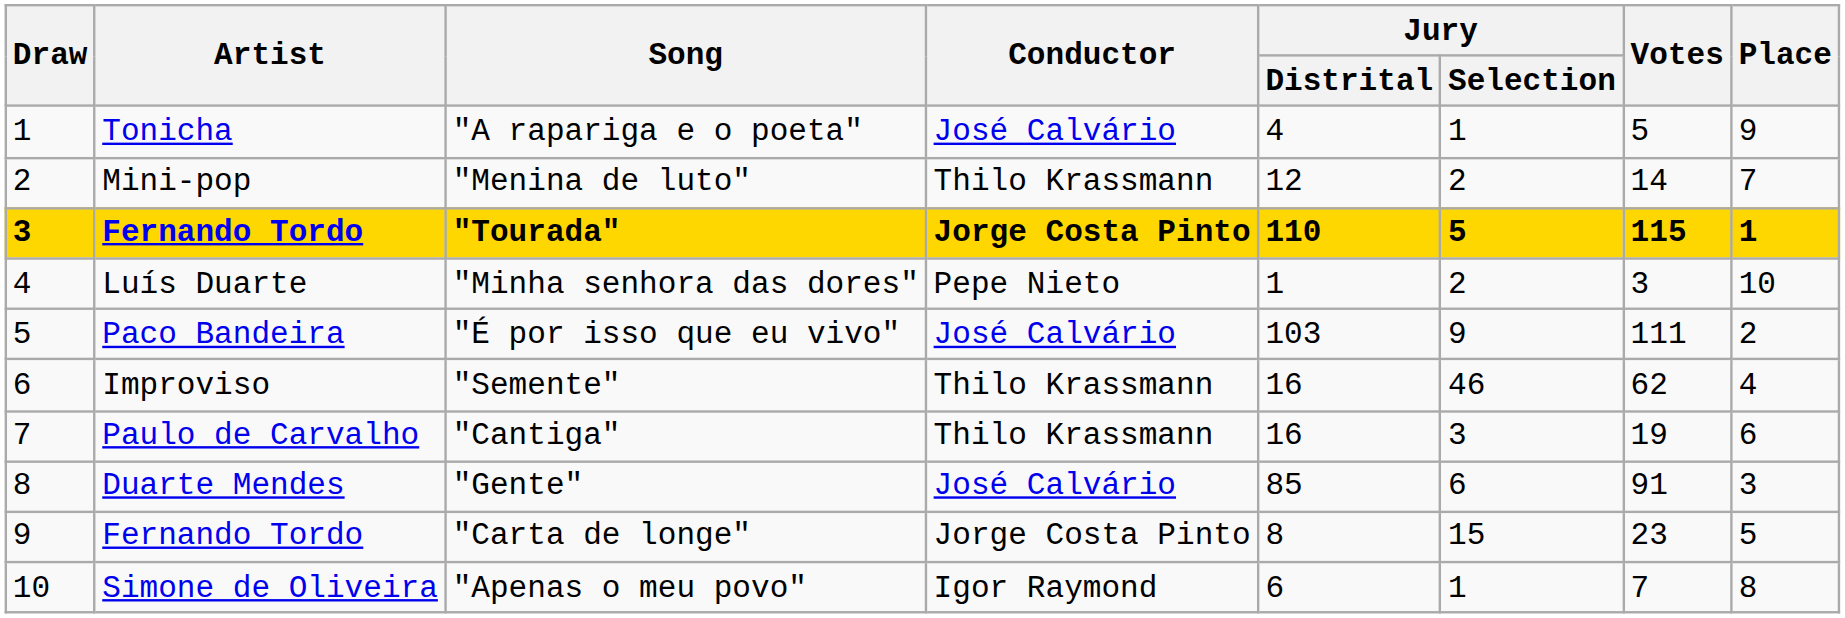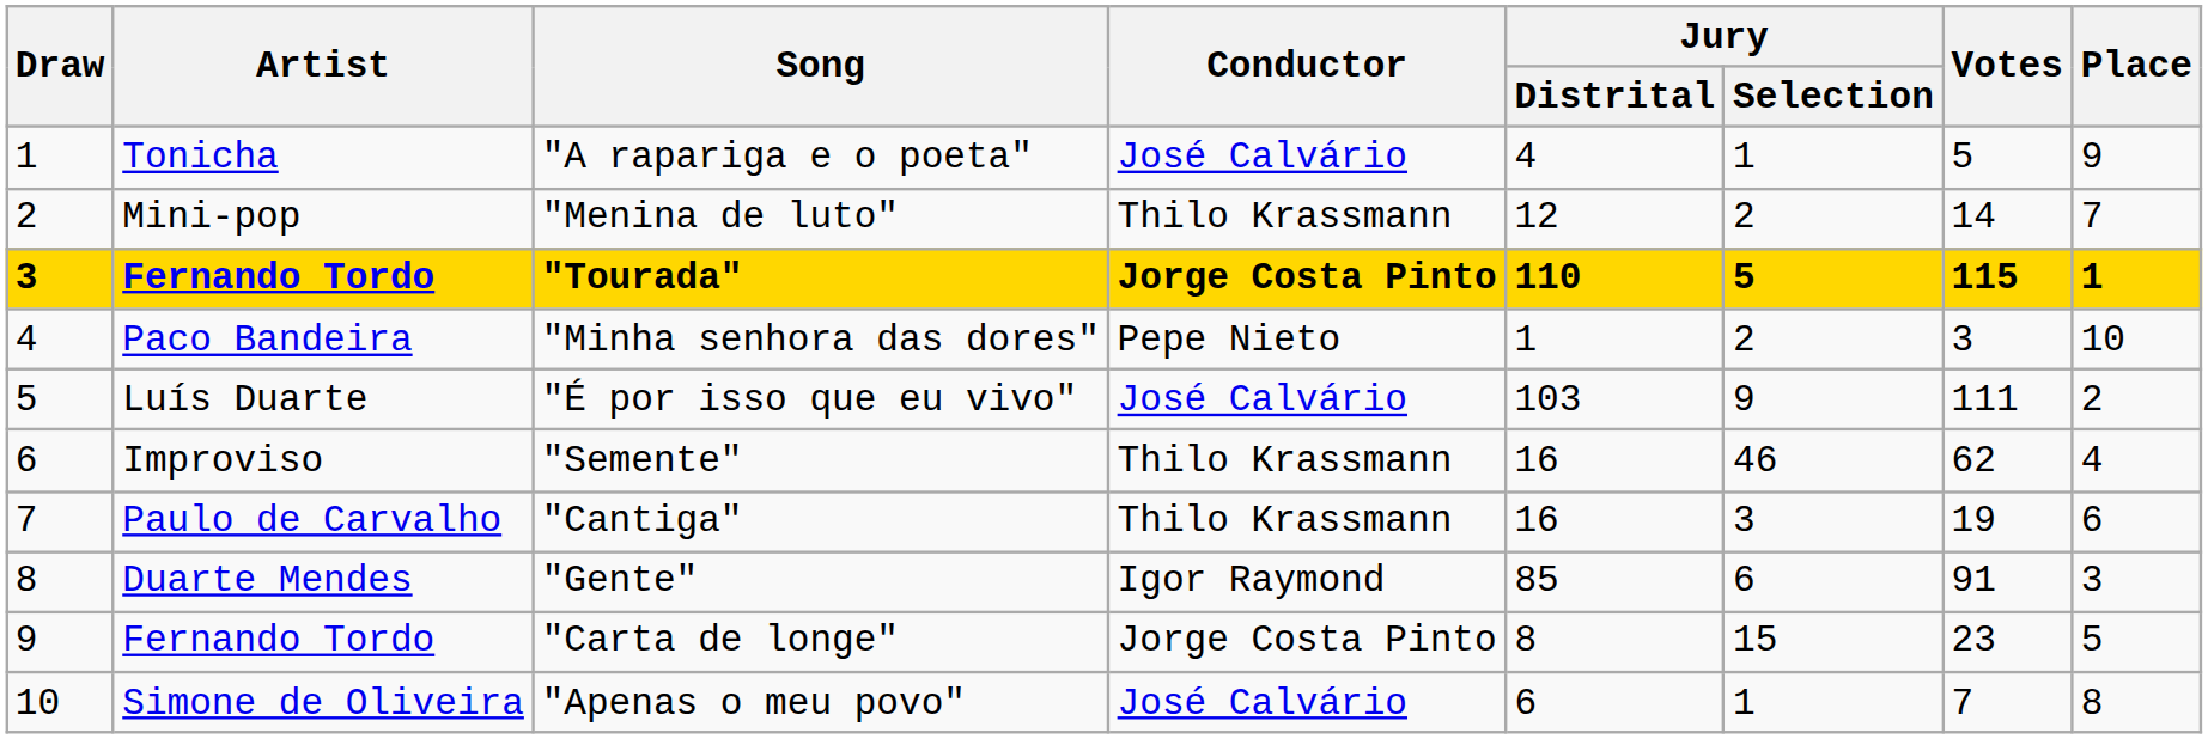"Minha senhora das dores" | Artist: Luís Duarte -> Paco Bandeira
"É por isso que eu vivo" | Artist: Paco Bandeira -> Luís Duarte
"Gente" | Conductor: José Calvário -> Igor Raymond
"Apenas o meu povo" | Conductor: Igor Raymond -> José Calvário
